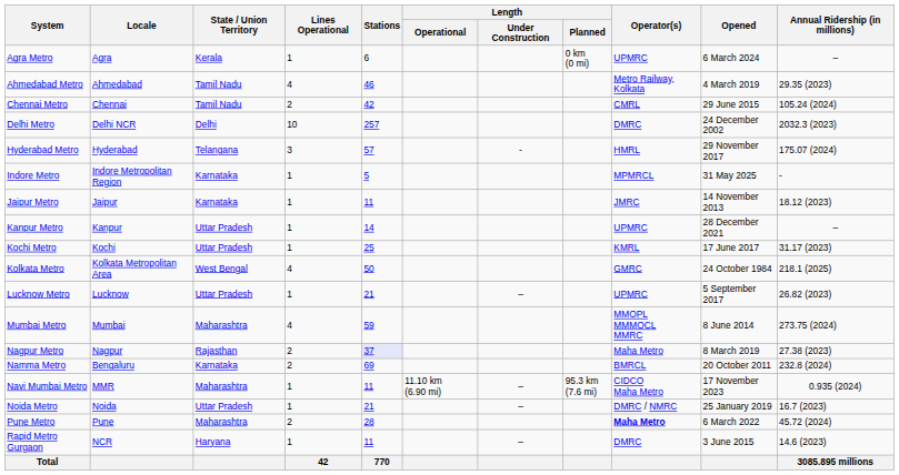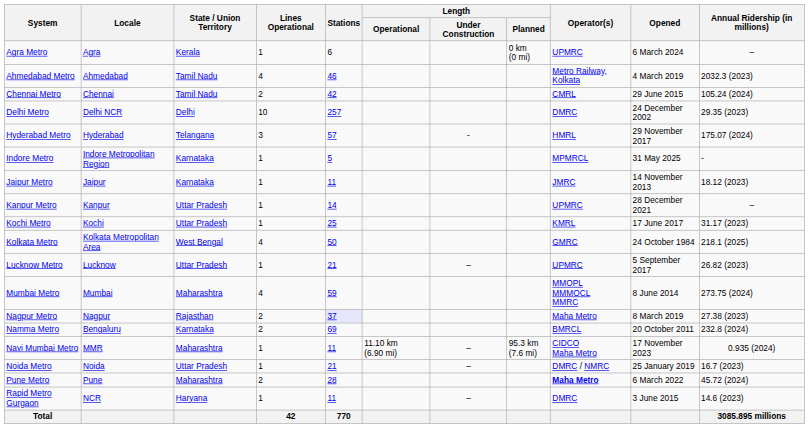Ahmedabad Metro | Annual Ridership (in millions): 29.35 (2023) -> 2032.3 (2023)
Delhi Metro | Annual Ridership (in millions): 2032.3 (2023) -> 29.35 (2023)
